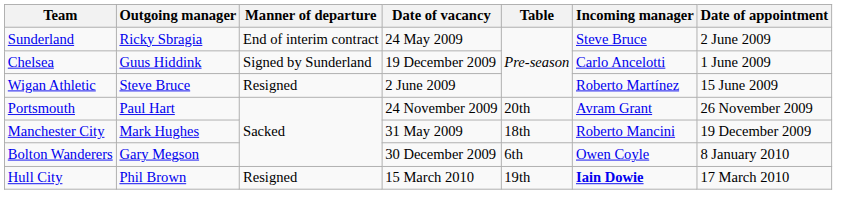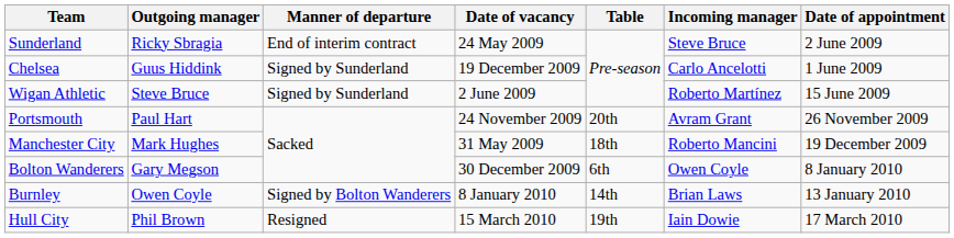Wigan Athletic | Manner of departure: Resigned -> Signed by Sunderland
+ row: Burnley | Owen Coyle | Signed by Bolton Wanderers | 8 January 2010 | 14th | Brian Laws | 13 January 2010
Hull City | Incoming manager: bold -> normal
